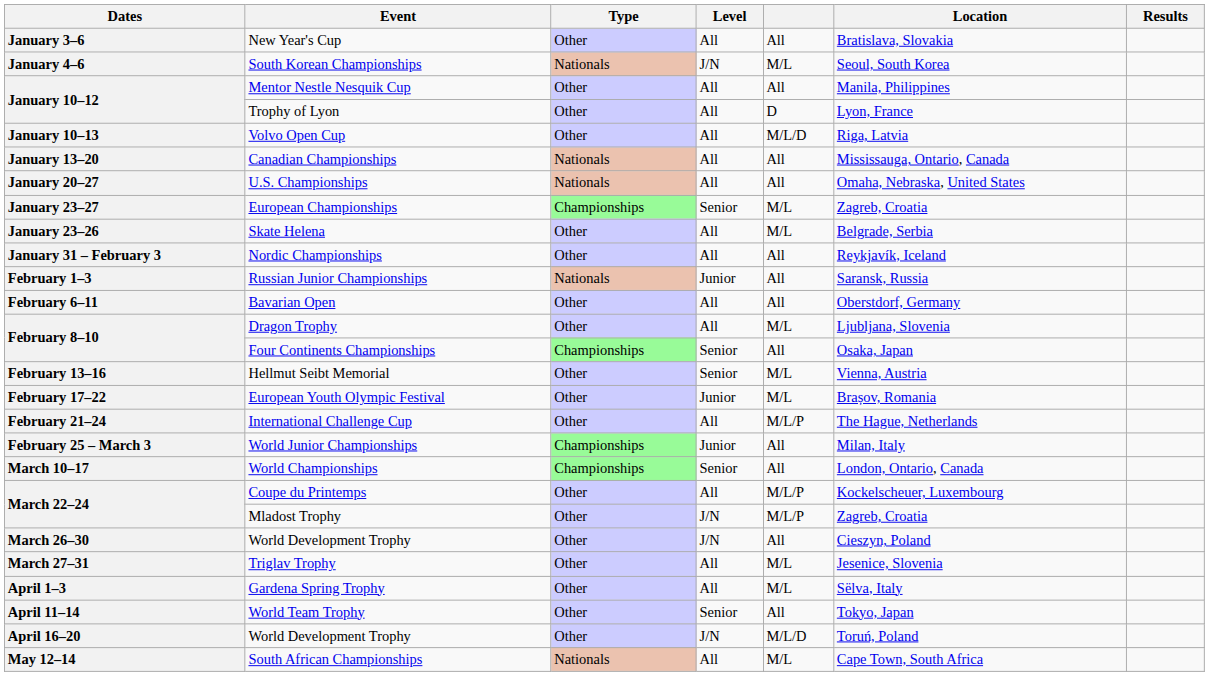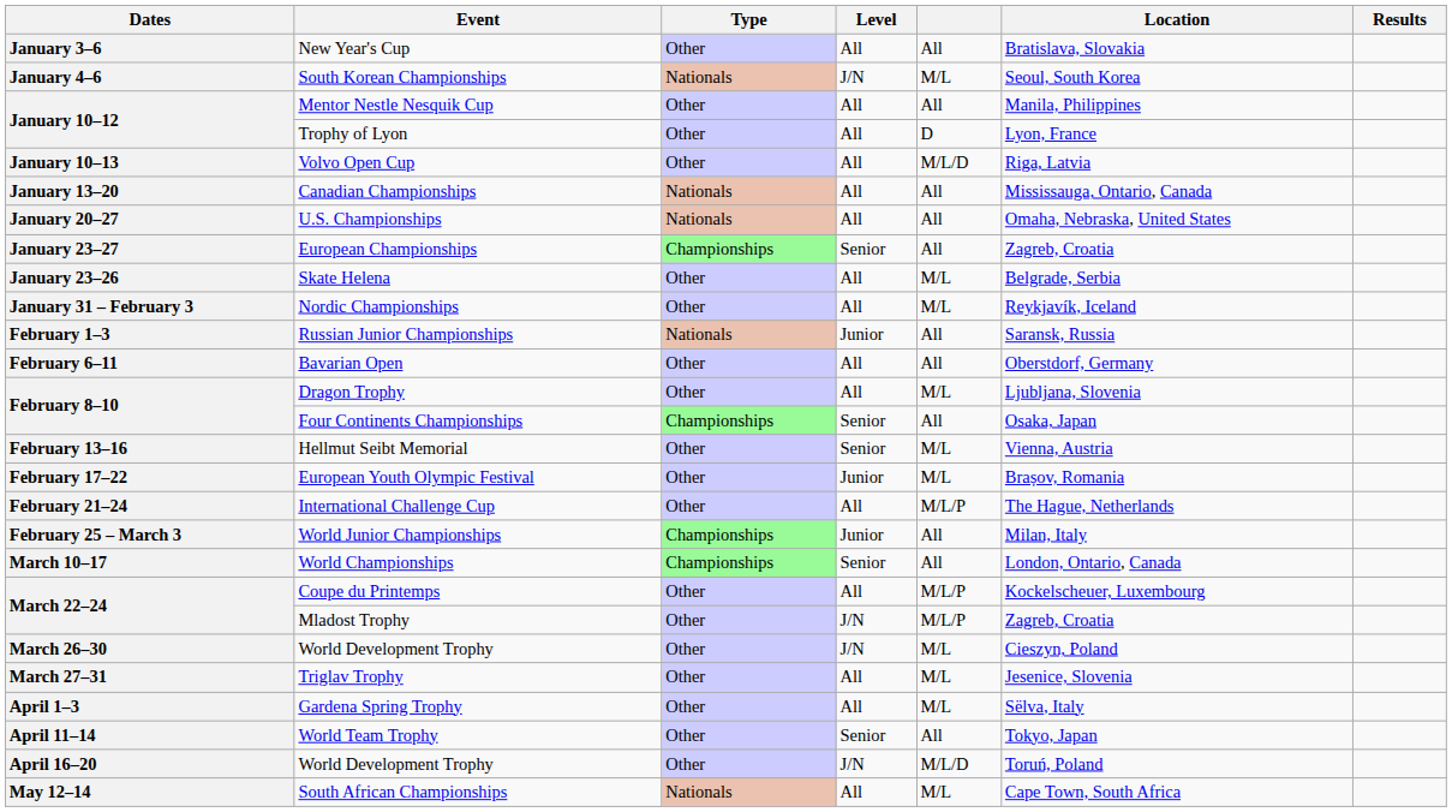European Championships | column 5: M/L -> All
Nordic Championships | column 5: All -> M/L
March 26–30 / World Development Trophy | column 5: All -> M/L
